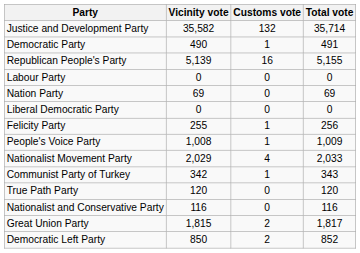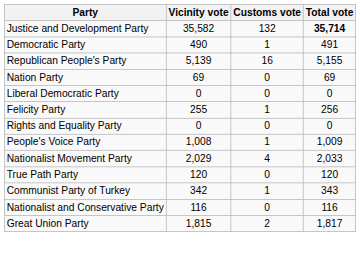Justice and Development Party | Total vote: normal -> bold
- row: Labour Party | 0 | 0 | 0
+ row: Rights and Equality Party | 0 | 0 | 0
rows swapped: True Path Party <-> Communist Party of Turkey
- row: Democratic Left Party | 850 | 2 | 852
